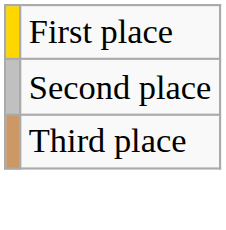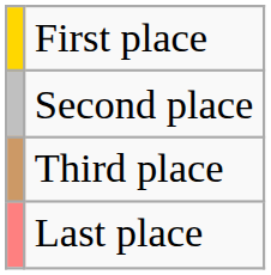+ row: Last place
